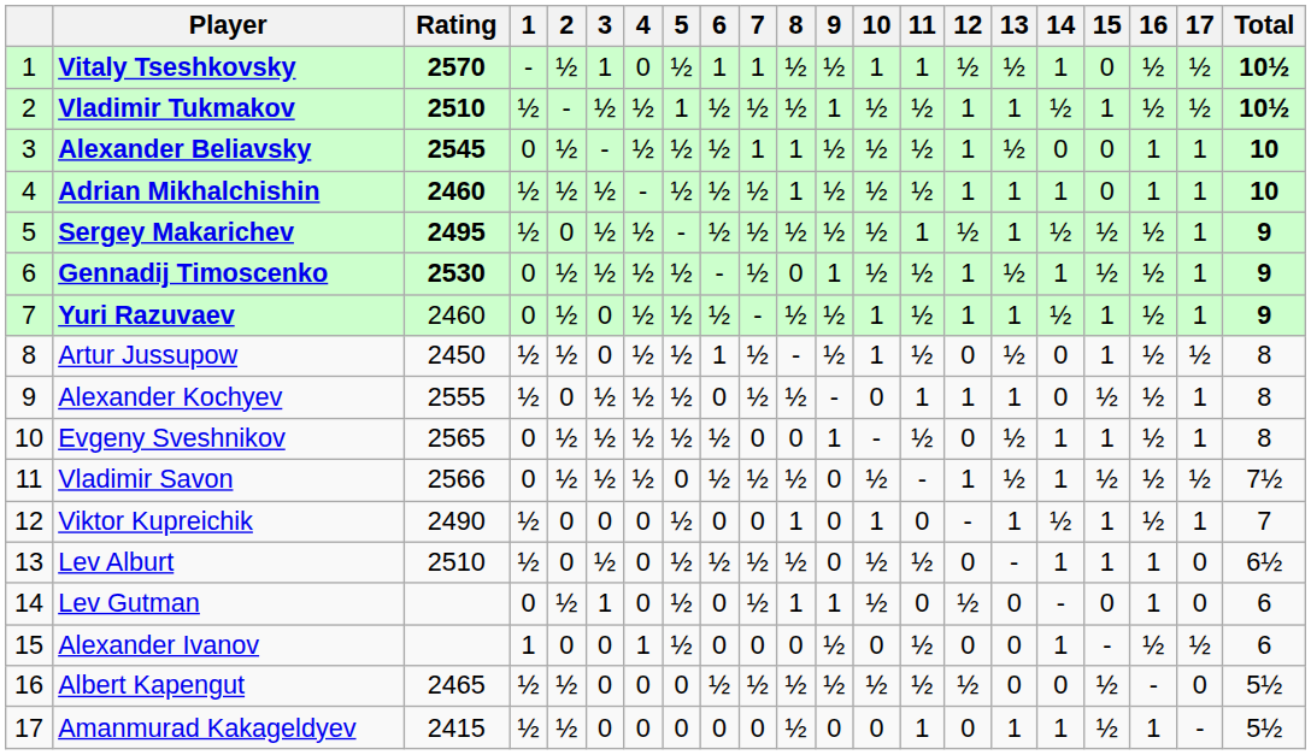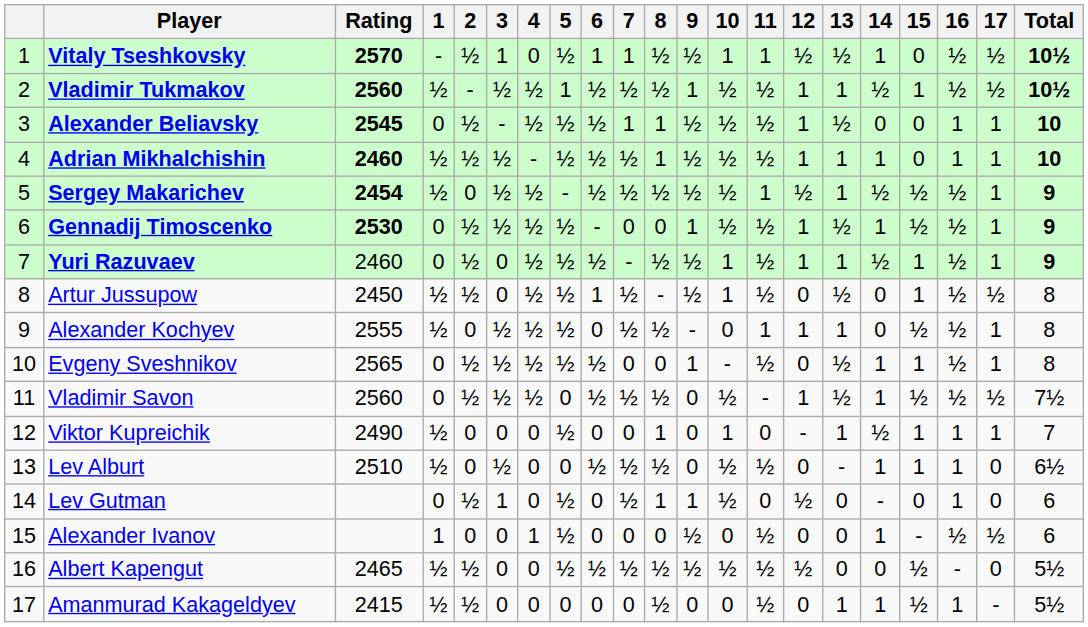Vladimir Tukmakov | Rating: 2510 -> 2560
Sergey Makarichev | Rating: 2495 -> 2454
Gennadij Timoscenko | 7: ½ -> 0
Vladimir Savon | Rating: 2566 -> 2560
Viktor Kupreichik | 16: ½ -> 1
Lev Alburt | 5: ½ -> 0
Albert Kapengut | 5: 0 -> ½
Amanmurad Kakageldyev | 11: 1 -> ½
